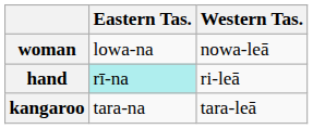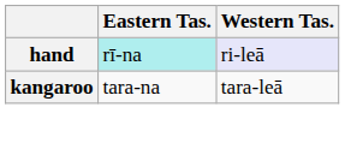- row: woman | lowa-na | nowa-leā
hand | Western Tas.: no background -> lavender background
